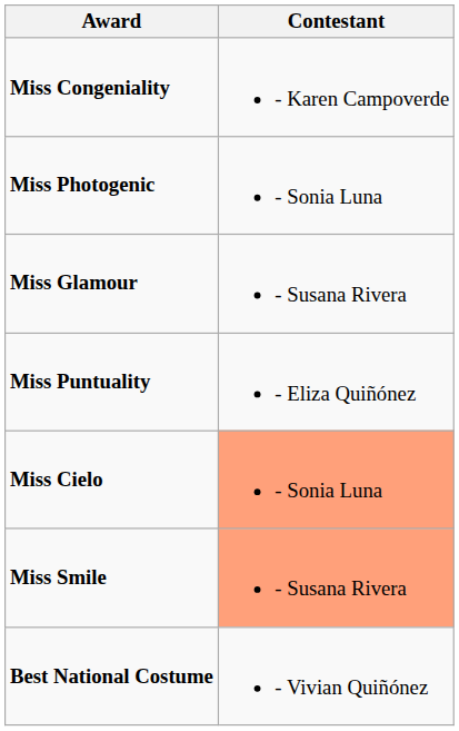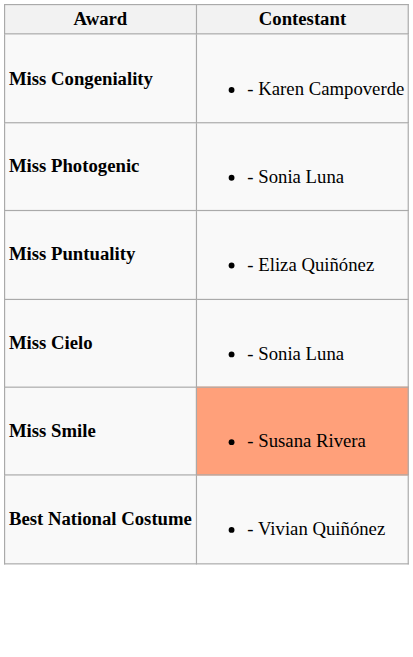- row: Miss Glamour | - Susana Rivera
Miss Cielo | Contestant: lightsalmon background -> no background
